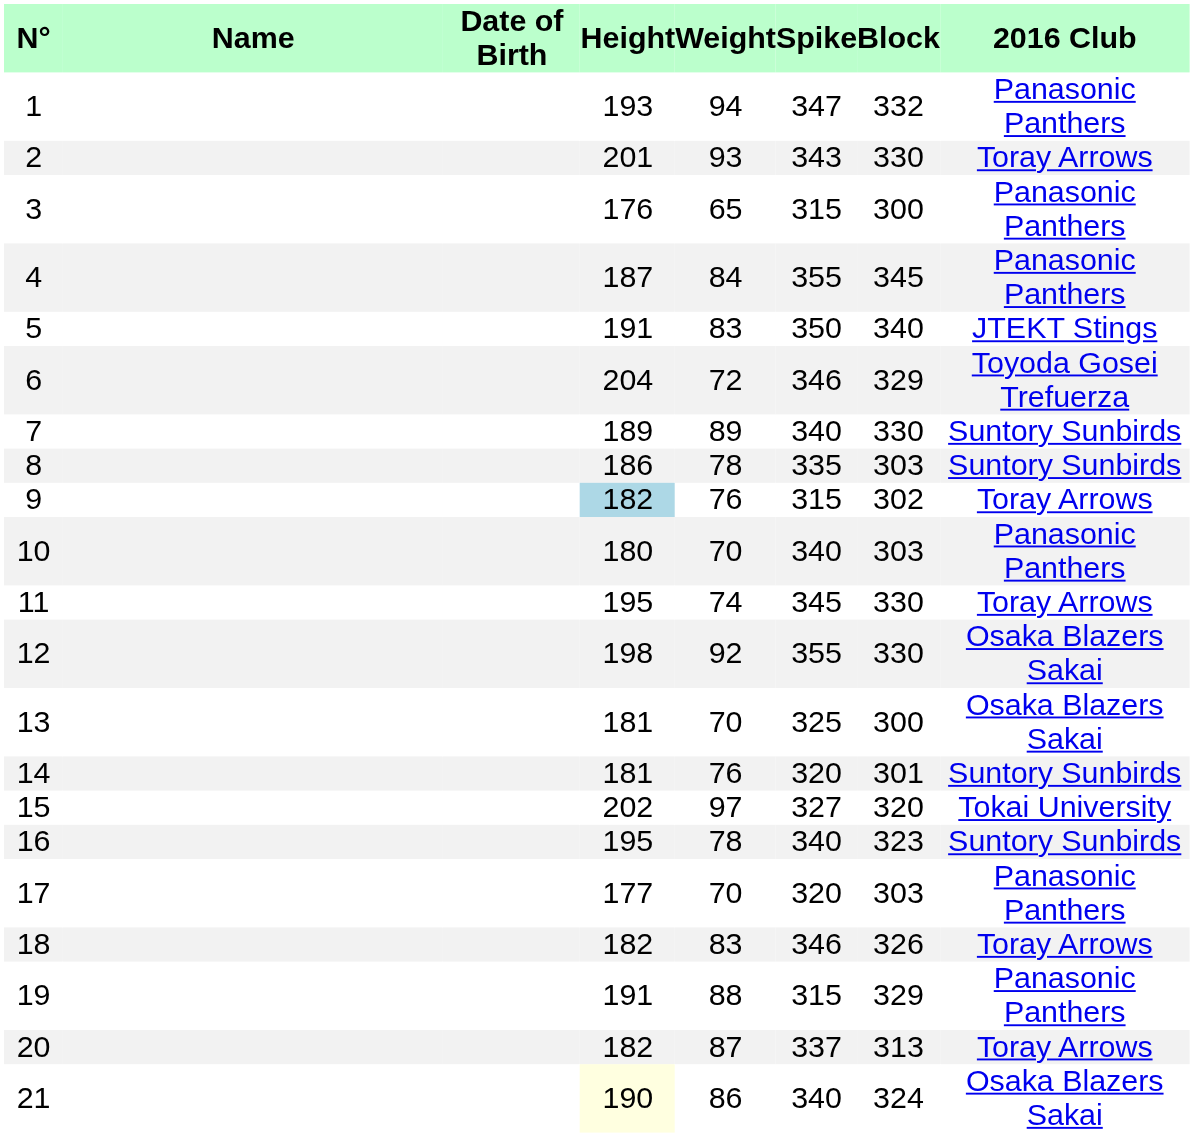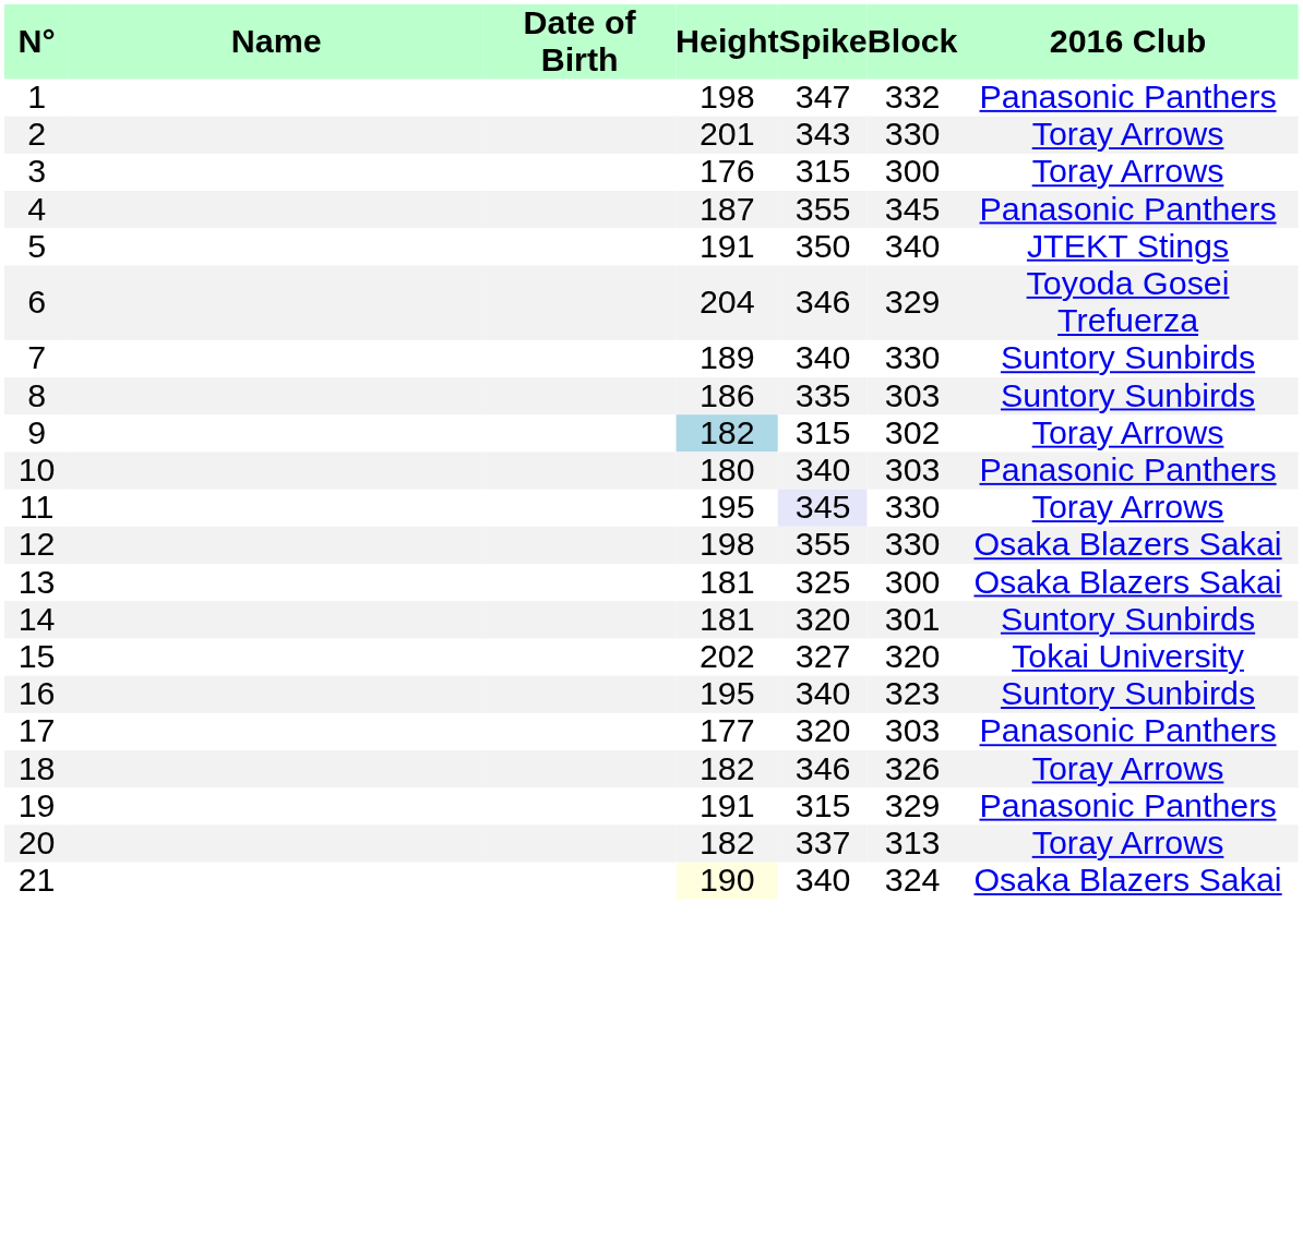- column: Weight | 94 | 93 | 65 | 84 | 83 | 72 | 89 | 78 | 76 | 70 | 74 | 92 | 70 | 76 | 97 | 78 | 70 | 83 | 88 | 87 | 86
1 | Height: 193 -> 198
3 | 2016 Club: Panasonic Panthers -> Toray Arrows
11 | Spike: no background -> lavender background
